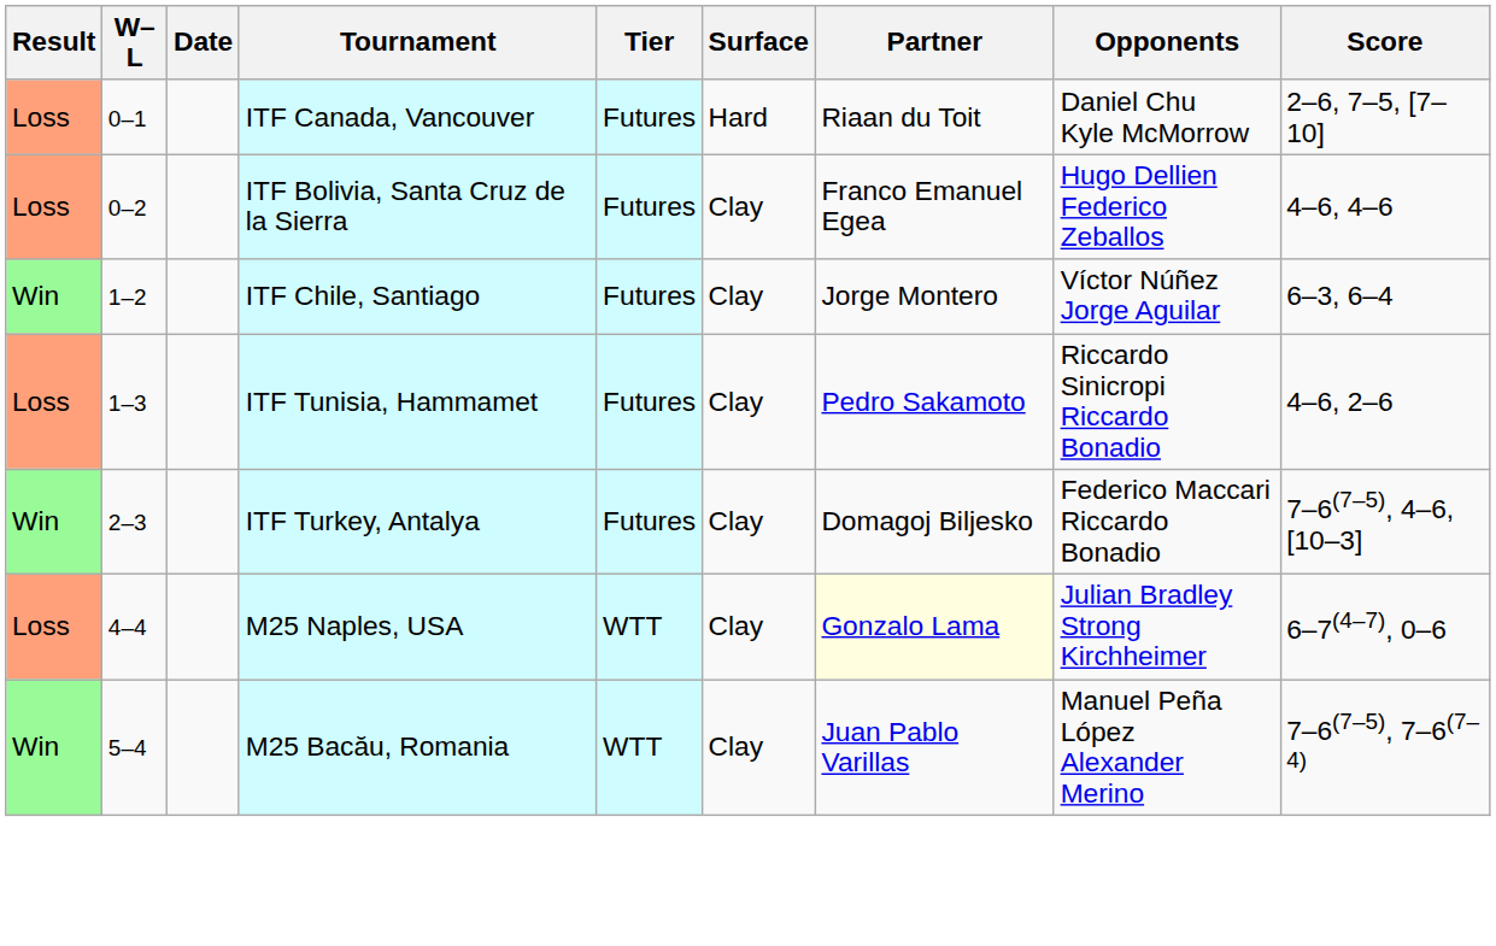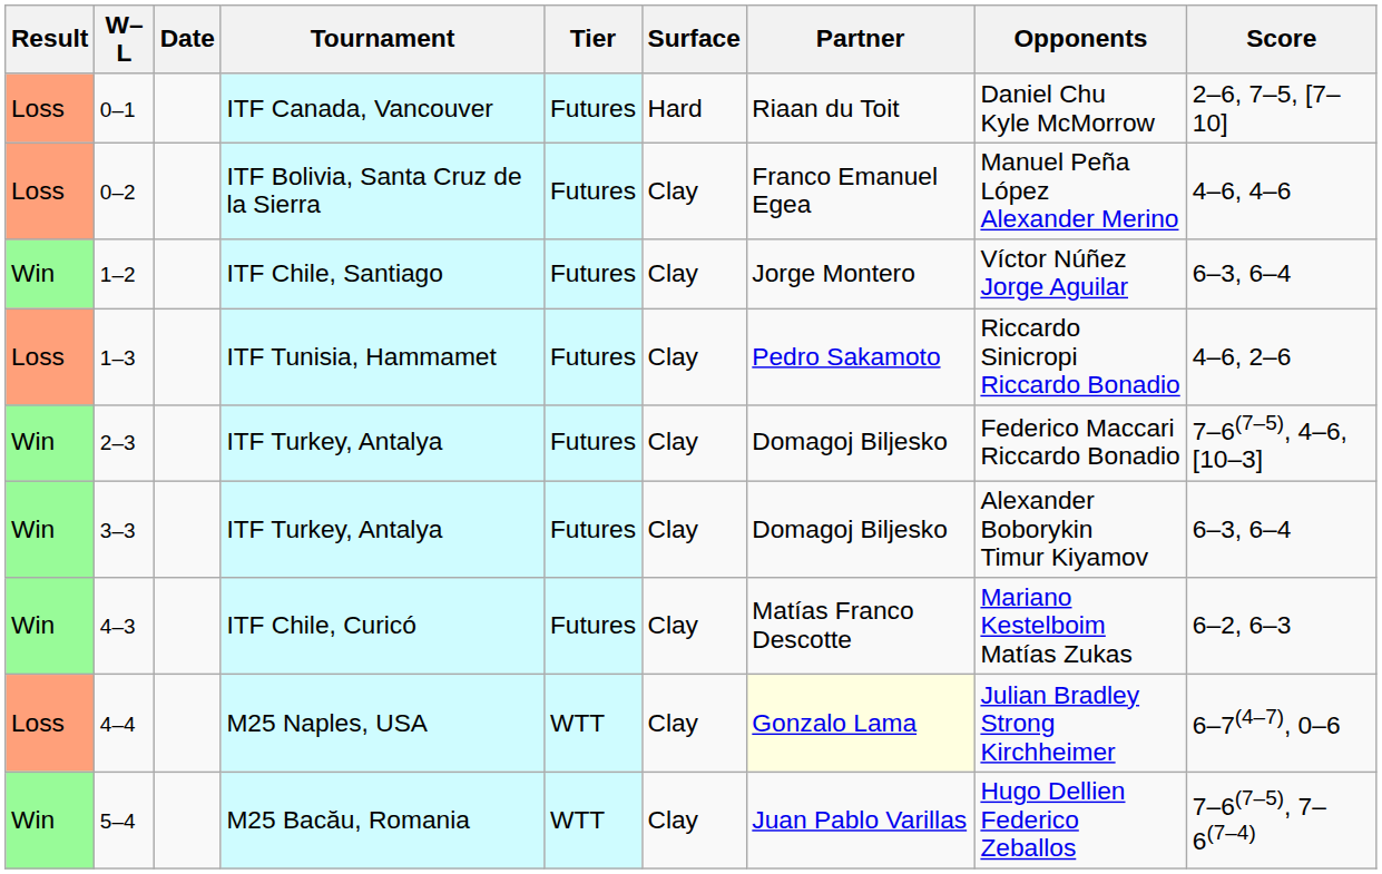0–2 | Opponents: Hugo Dellien Federico Zeballos -> Manuel Peña López Alexander Merino
+ row: Win | 3–3 | ITF Turkey, Antalya | Futures | Clay | Domagoj Biljesko | Alexander Boborykin Timur Kiyamov | 6–3, 6–4
+ row: Win | 4–3 | ITF Chile, Curicó | Futures | Clay | Matías Franco Descotte | Mariano Kestelboim Matías Zukas | 6–2, 6–3
5–4 | Opponents: Manuel Peña López Alexander Merino -> Hugo Dellien Federico Zeballos
